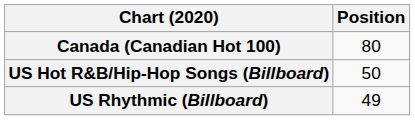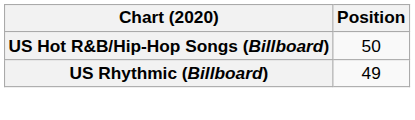- row: Canada (Canadian Hot 100) | 80
